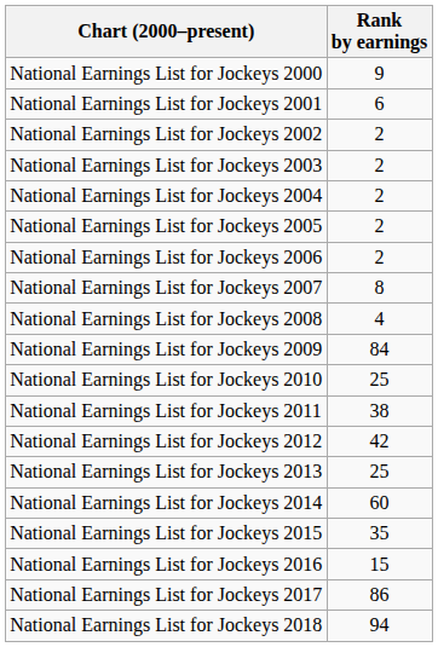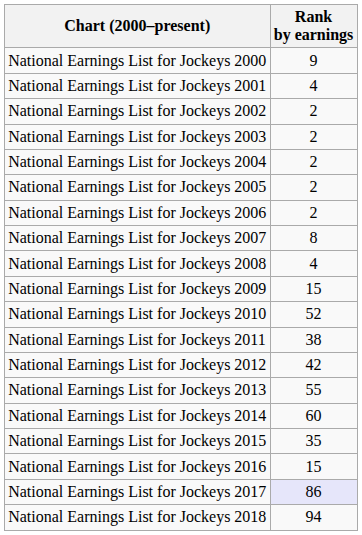National Earnings List for Jockeys 2001 | Rank by earnings: 6 -> 4
National Earnings List for Jockeys 2009 | Rank by earnings: 84 -> 15
National Earnings List for Jockeys 2010 | Rank by earnings: 25 -> 52
National Earnings List for Jockeys 2013 | Rank by earnings: 25 -> 55
National Earnings List for Jockeys 2017 | Rank by earnings: no background -> lavender background
